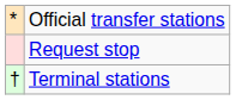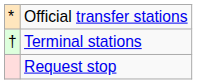rows swapped: Terminal stations <-> Request stop
